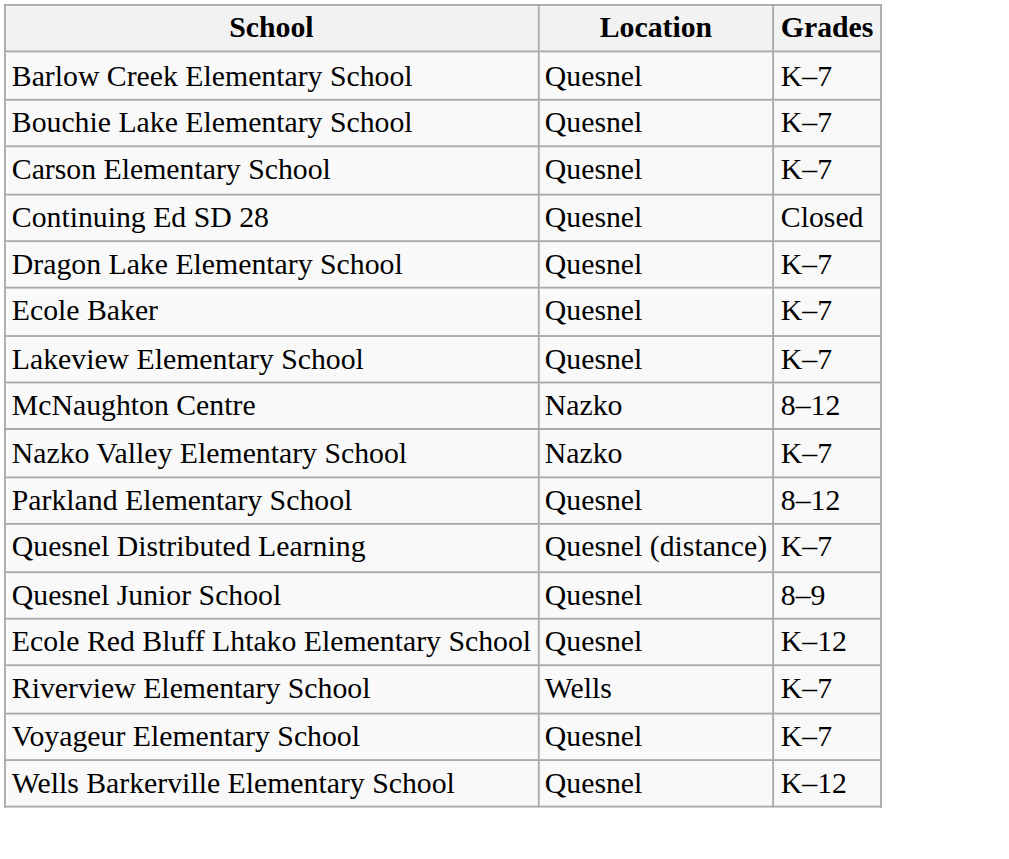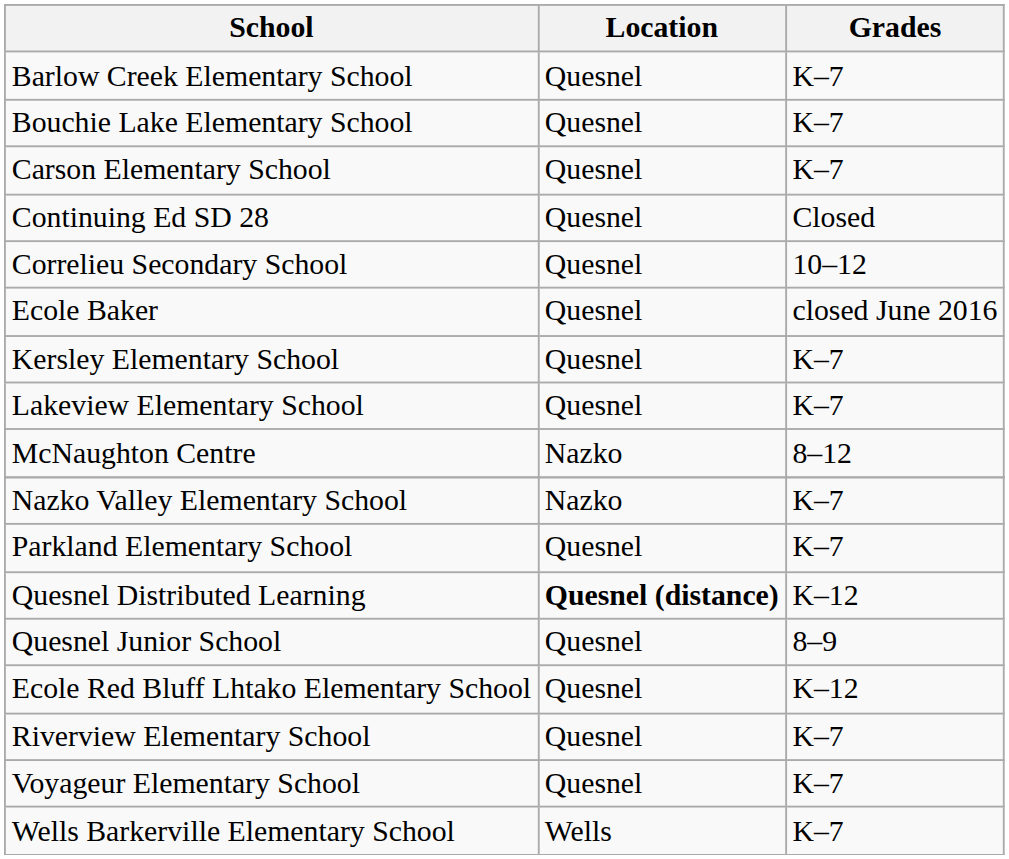+ row: Correlieu Secondary School | Quesnel | 10–12
- row: Dragon Lake Elementary School | Quesnel | K–7
Ecole Baker | Grades: K–7 -> closed June 2016
+ row: Kersley Elementary School | Quesnel | K–7
Parkland Elementary School | Grades: 8–12 -> K–7
Quesnel Distributed Learning | Location: normal -> bold
Quesnel Distributed Learning | Grades: K–7 -> K–12
Riverview Elementary School | Location: Wells -> Quesnel
Wells Barkerville Elementary School | Location: Quesnel -> Wells
Wells Barkerville Elementary School | Grades: K–12 -> K–7
